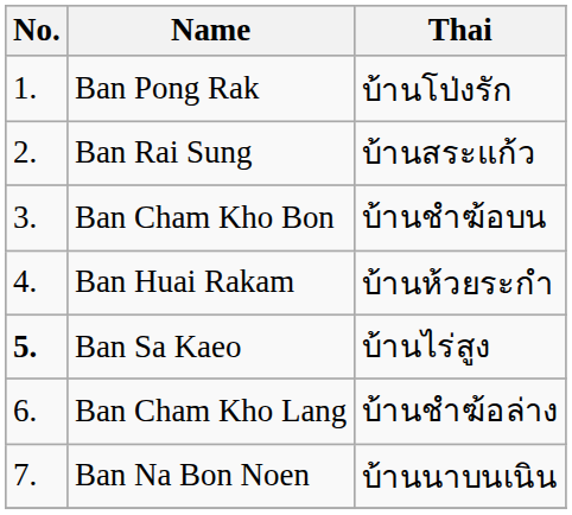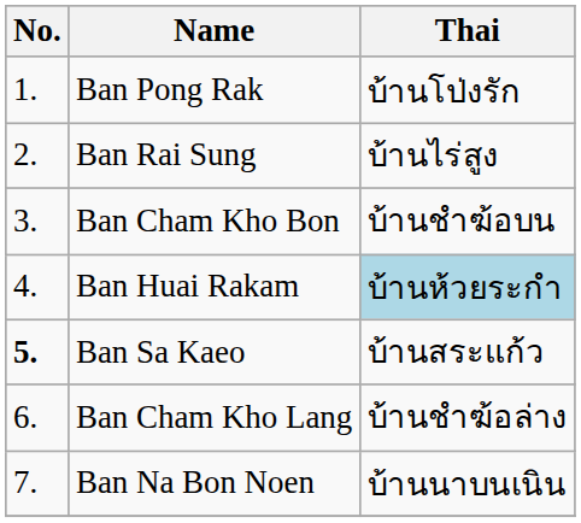Ban Rai Sung | Thai: บ้านสระแก้ว -> บ้านไร่สูง
Ban Huai Rakam | Thai: no background -> lightblue background
Ban Sa Kaeo | Thai: บ้านไร่สูง -> บ้านสระแก้ว
